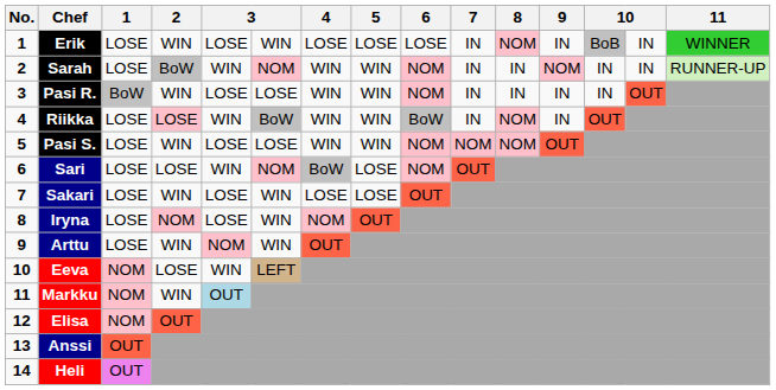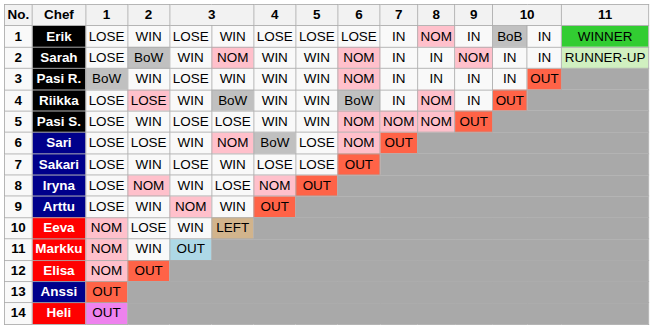Pasi R. | column 6: LOSE -> WIN
Iryna | column 5: LOSE -> WIN
Iryna | column 6: WIN -> LOSE
